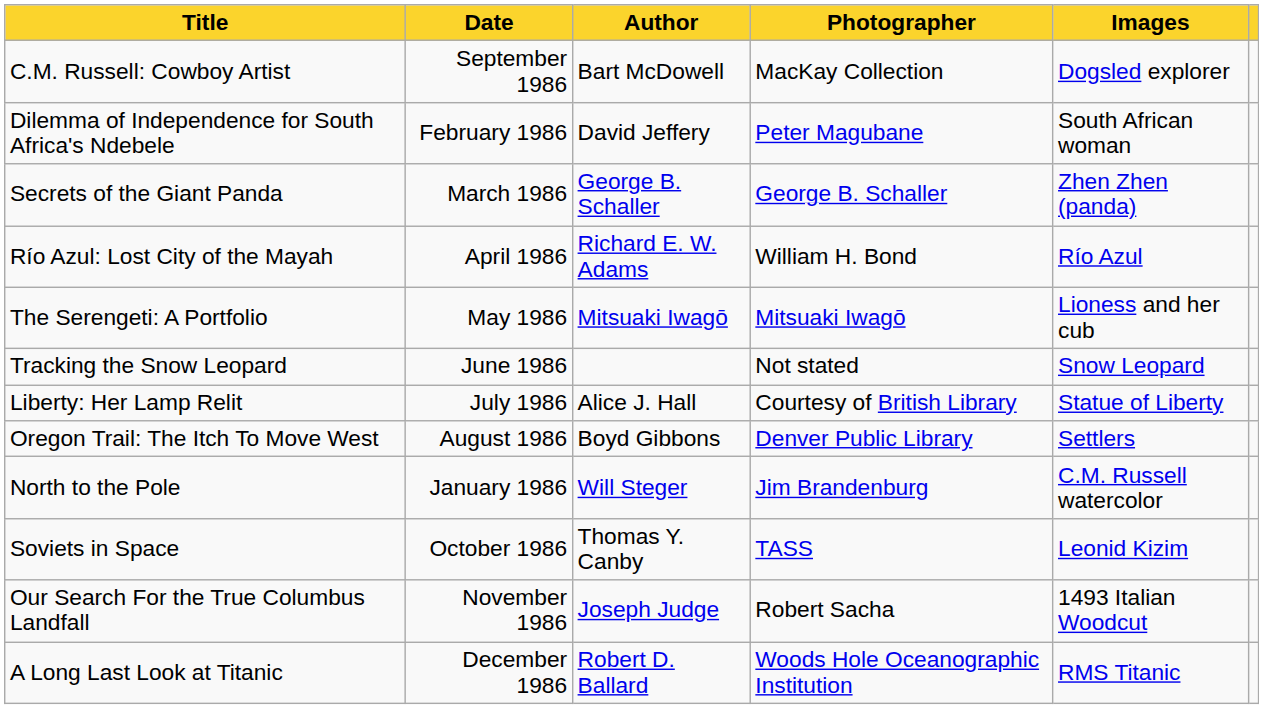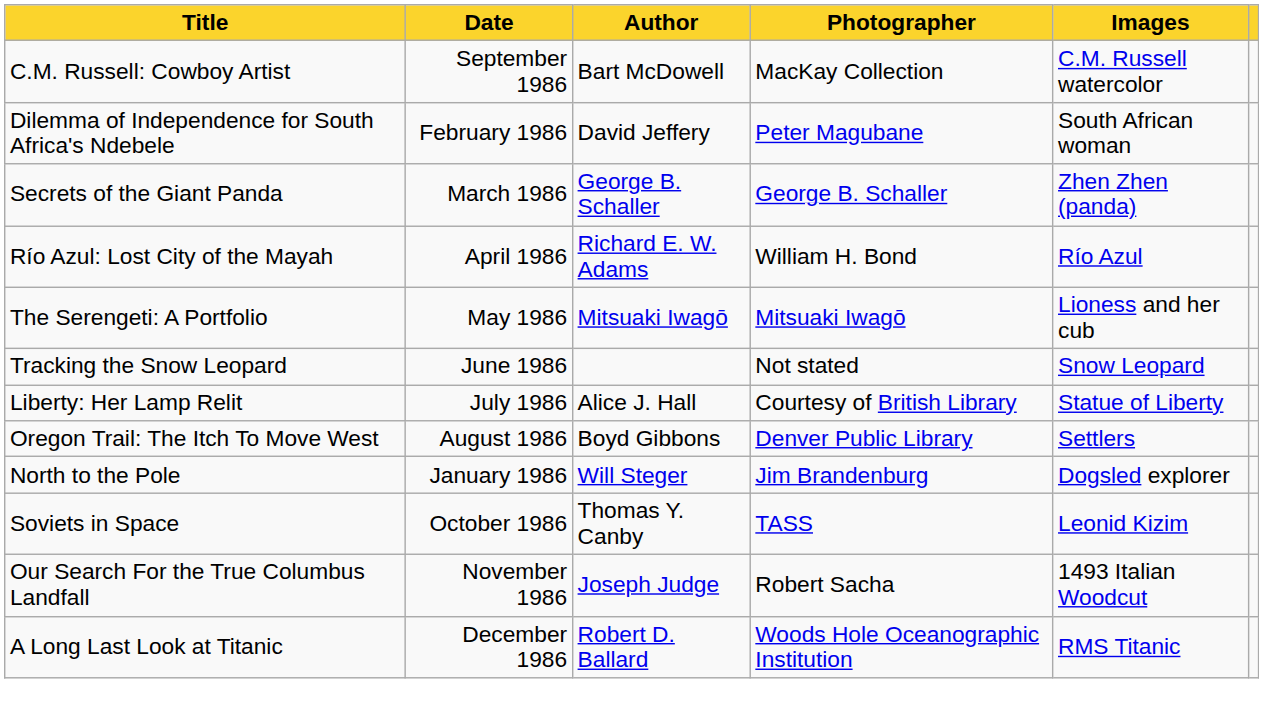C.M. Russell: Cowboy Artist | Images: Dogsled explorer -> C.M. Russell watercolor
North to the Pole | Images: C.M. Russell watercolor -> Dogsled explorer
